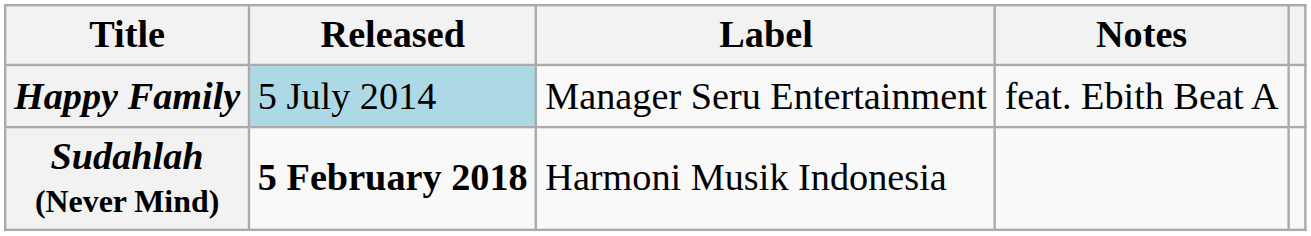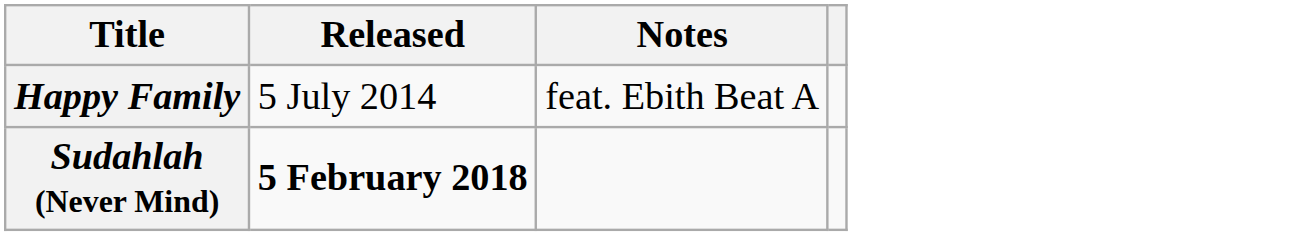- column: Label | Manager Seru Entertainment | Harmoni Musik Indonesia
Happy Family | Released: lightblue background -> no background
